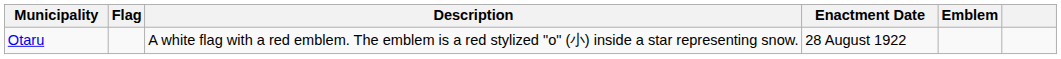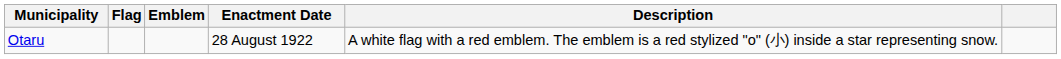columns swapped: Emblem <-> Description
